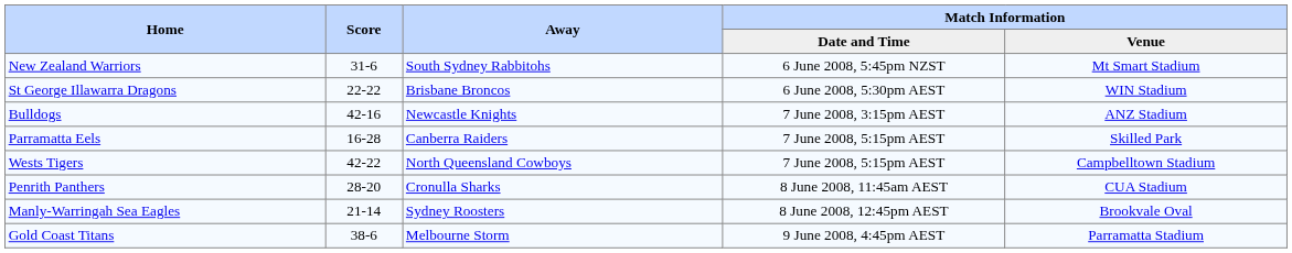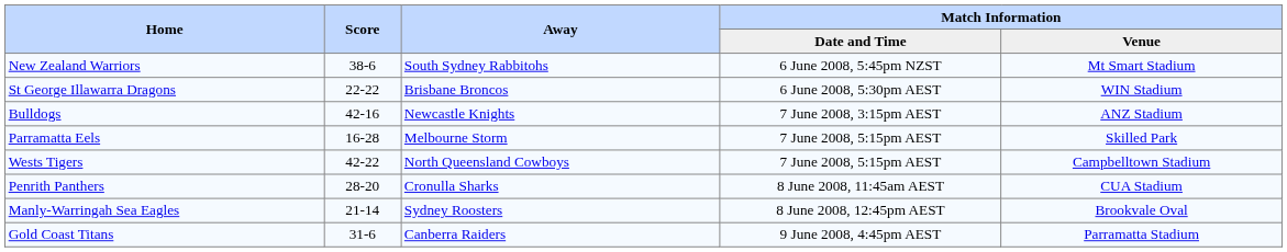New Zealand Warriors | Score: 31-6 -> 38-6
Parramatta Eels | Away: Canberra Raiders -> Melbourne Storm
Gold Coast Titans | Score: 38-6 -> 31-6
Gold Coast Titans | Away: Melbourne Storm -> Canberra Raiders
